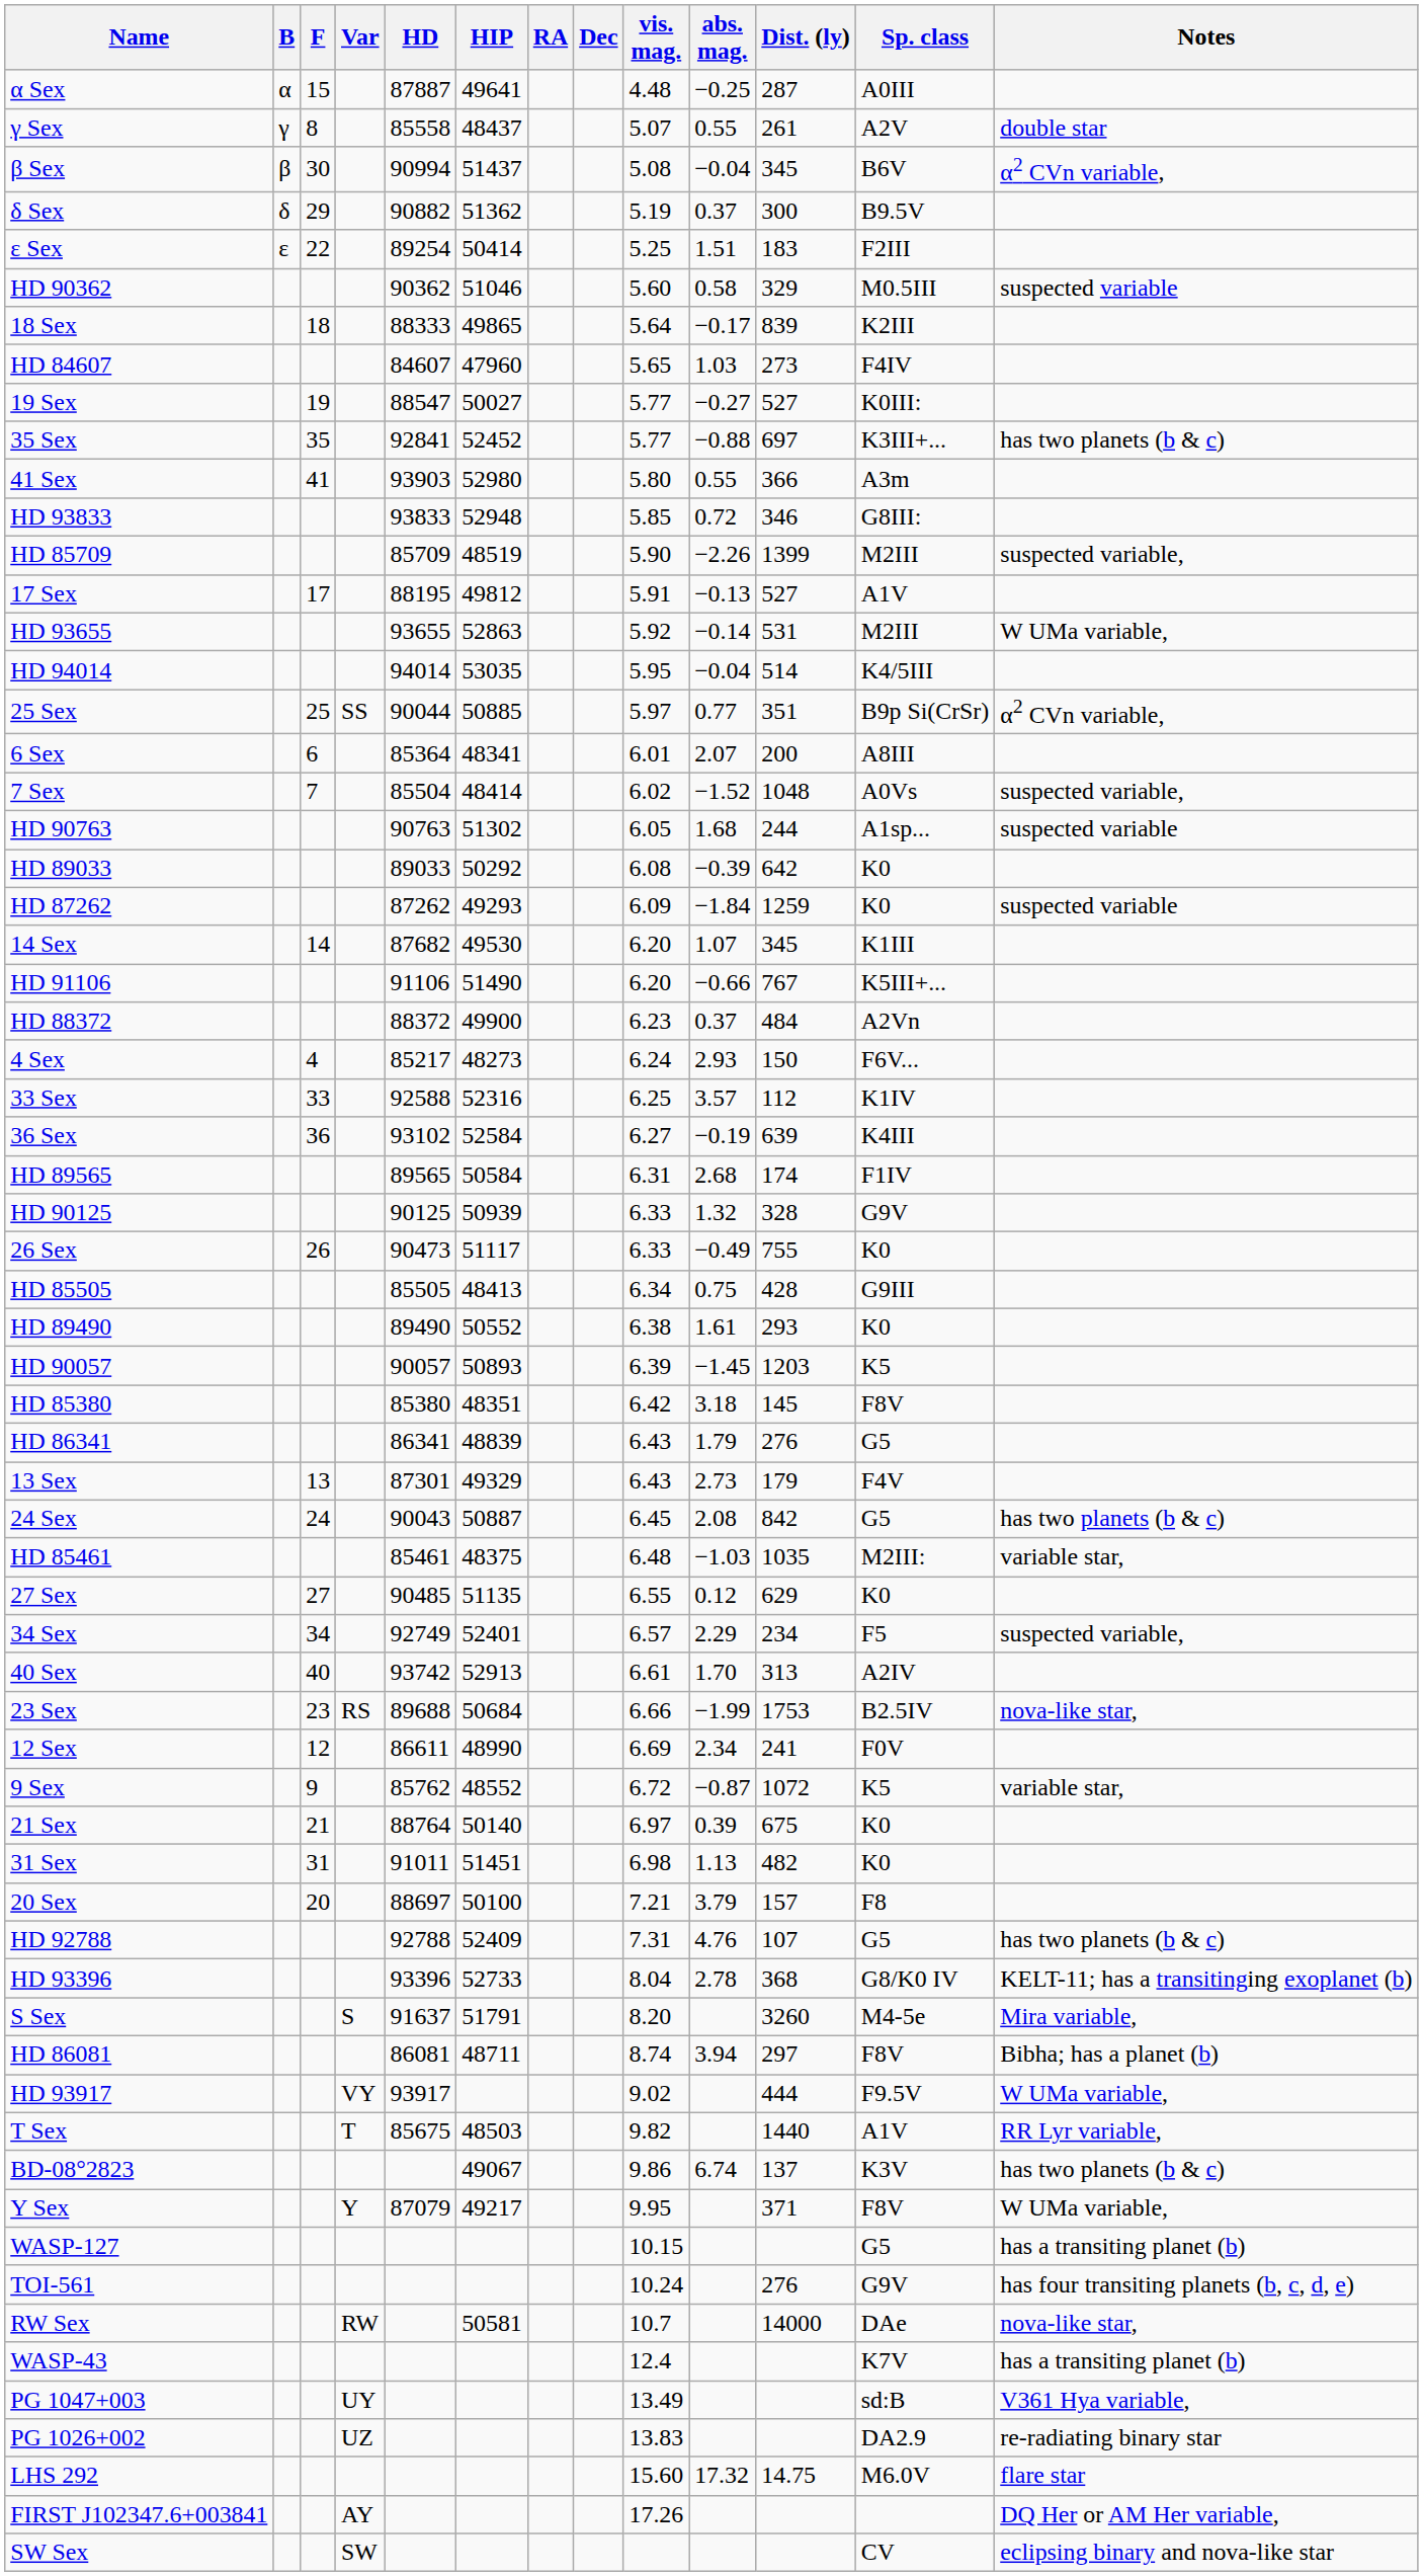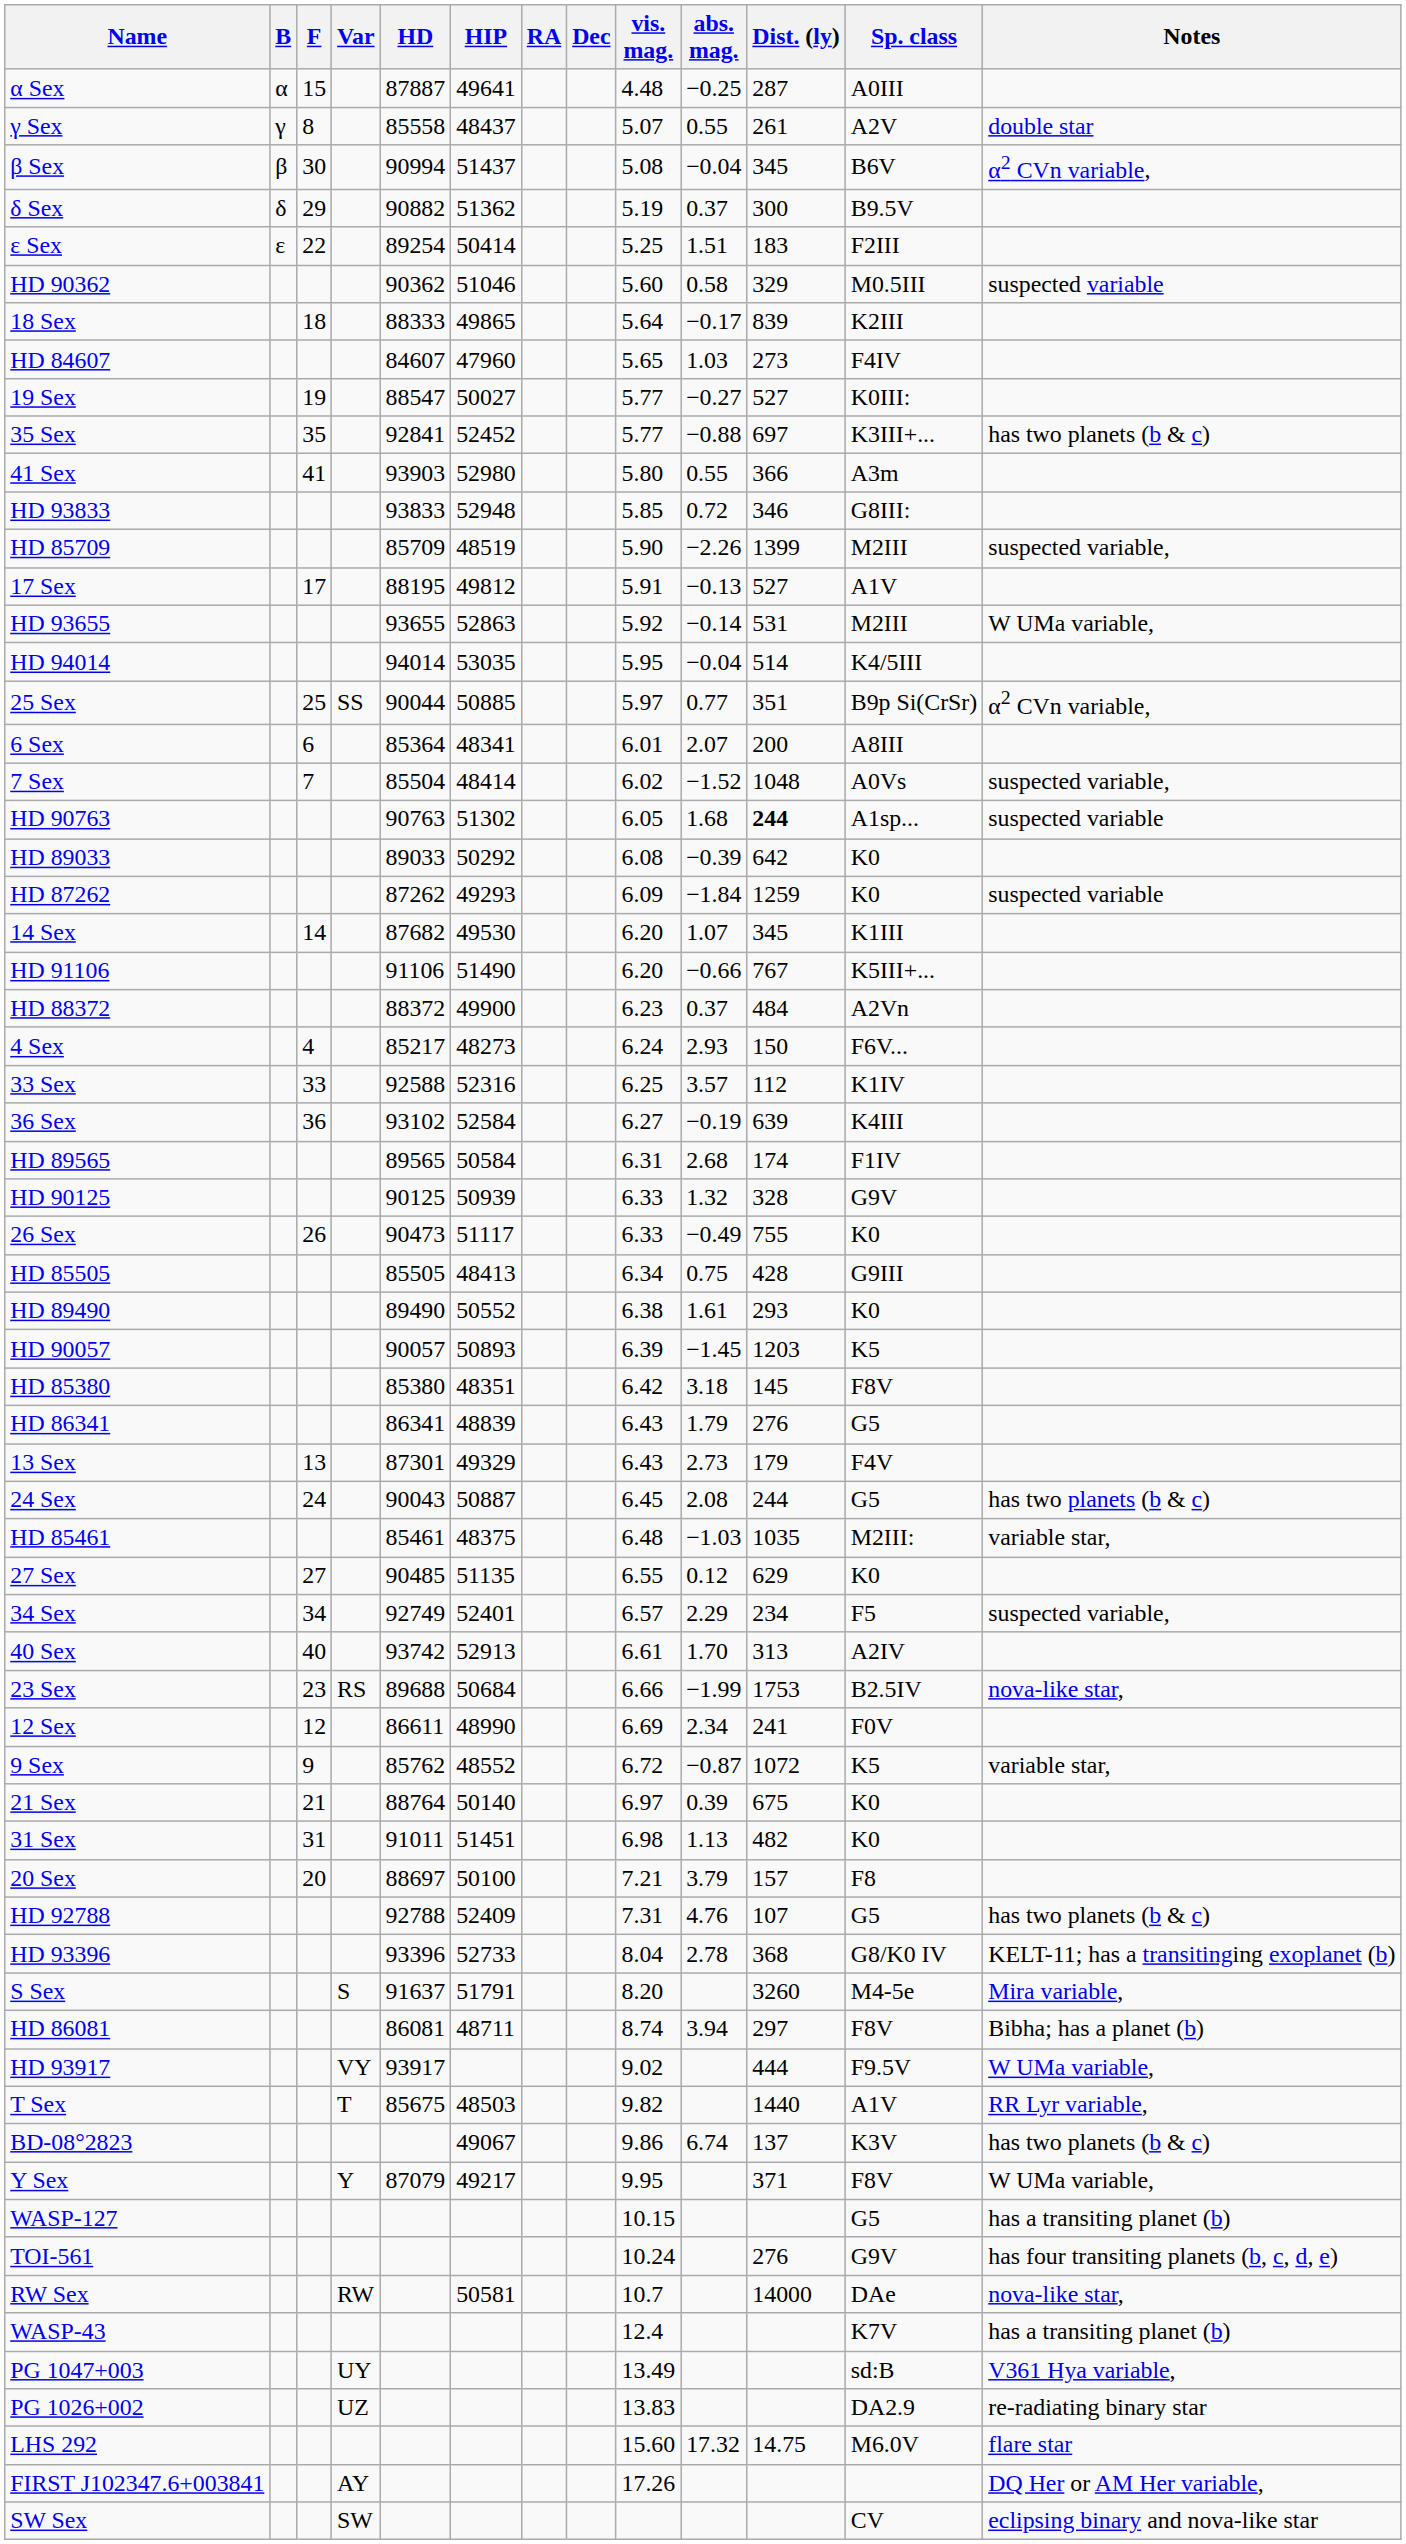HD 90763 | Dist. (ly): normal -> bold
24 Sex | Dist. (ly): 842 -> 244
